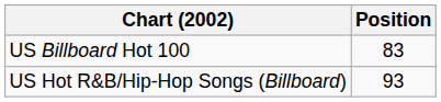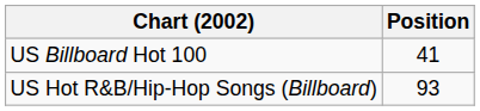US Billboard Hot 100 | Position: 83 -> 41
